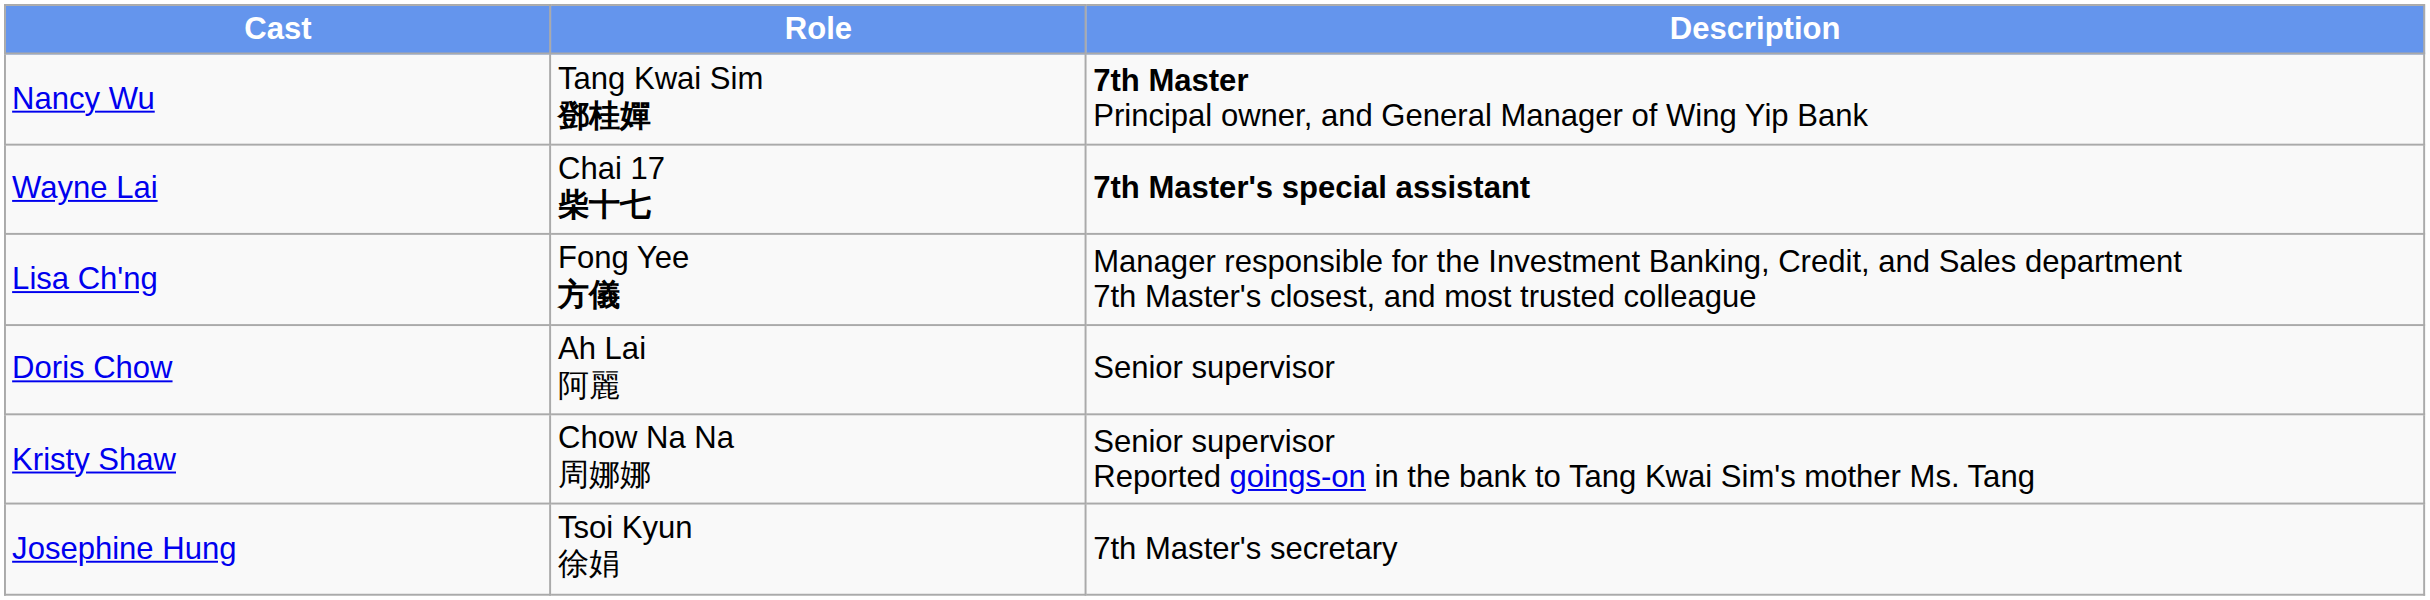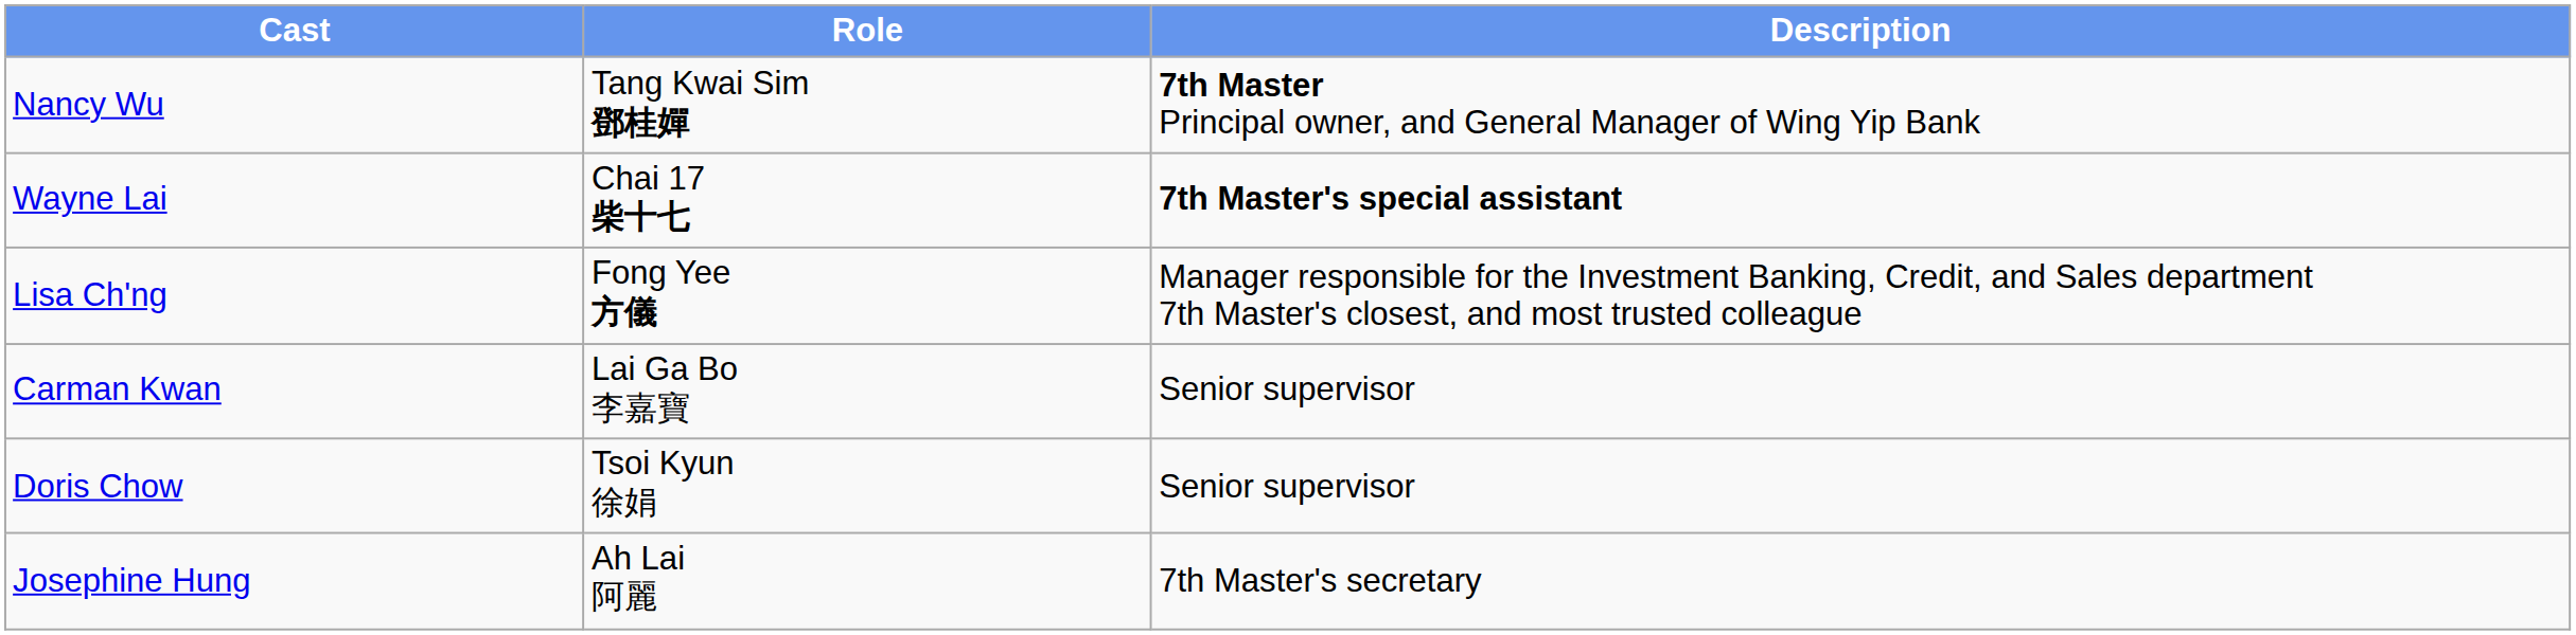+ row: Carman Kwan | Lai Ga Bo 李嘉寶 | Senior supervisor
Doris Chow | Role: Ah Lai 阿麗 -> Tsoi Kyun 徐娟
- row: Kristy Shaw | Chow Na Na 周娜娜 | Senior supervisor Reported goings-on in the bank to Tang Kwai Sim's mother Ms. Tang
Josephine Hung | Role: Tsoi Kyun 徐娟 -> Ah Lai 阿麗
